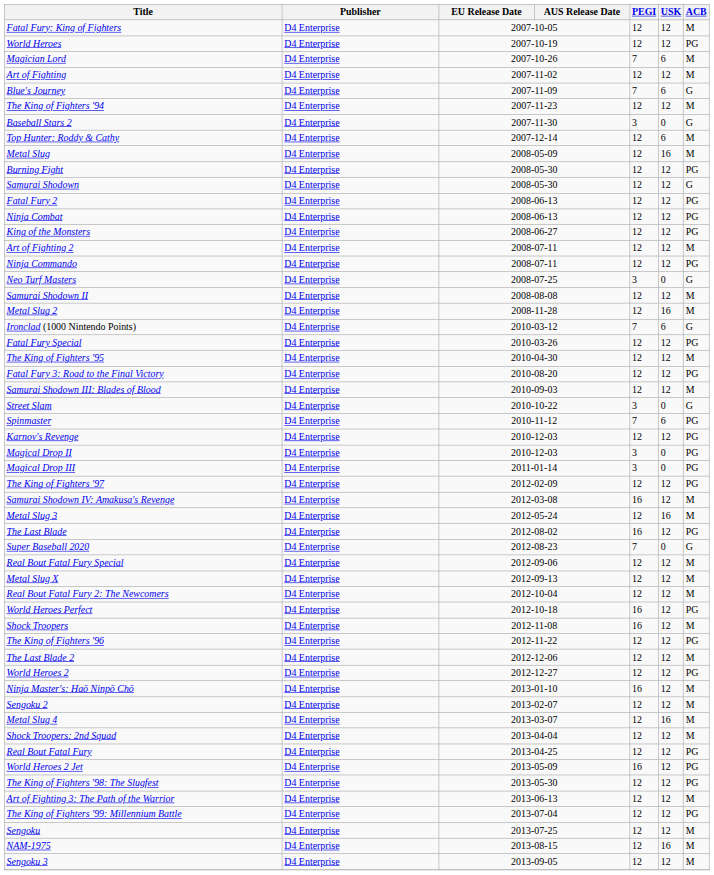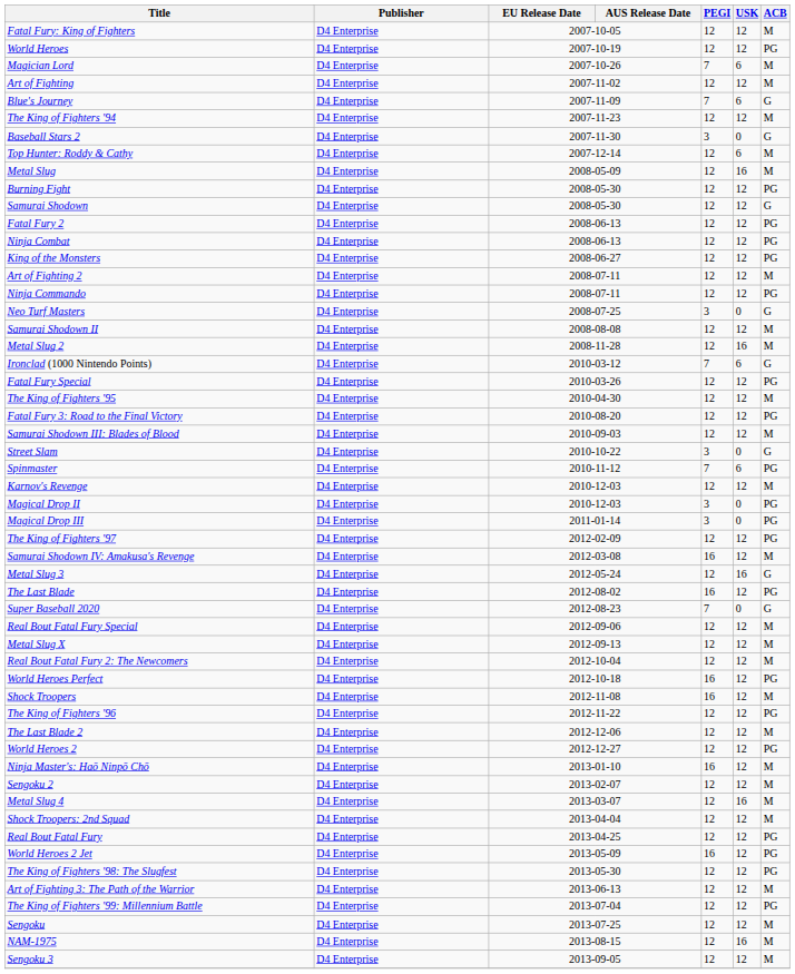Karnov's Revenge | ACB: PG -> M
Metal Slug 3 | ACB: M -> G
